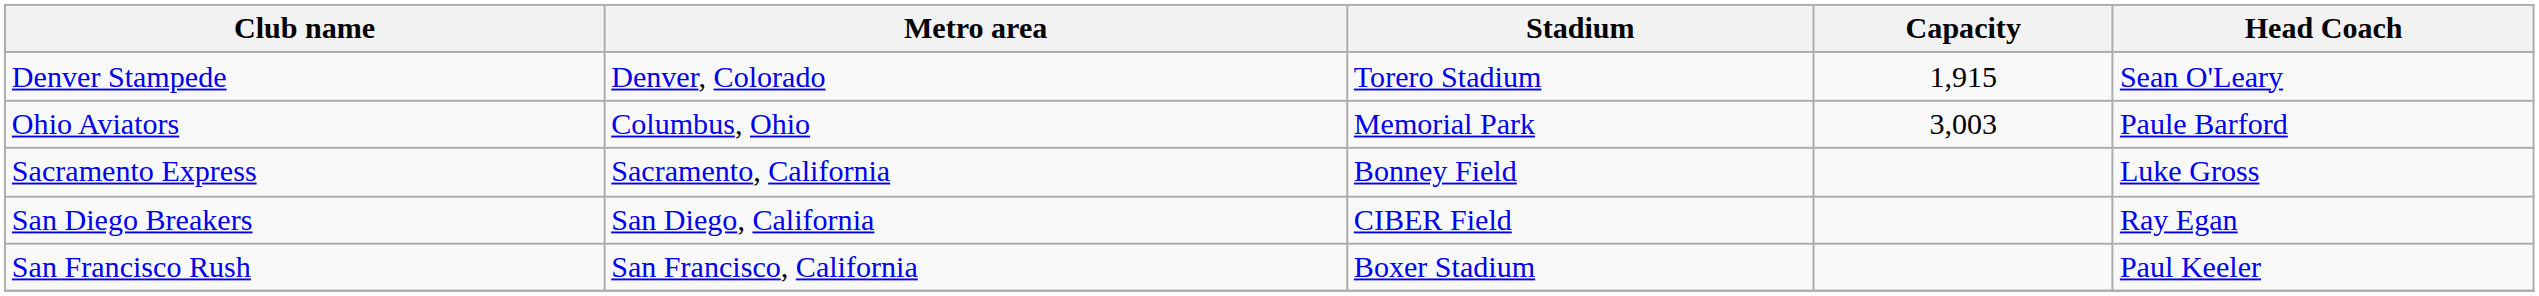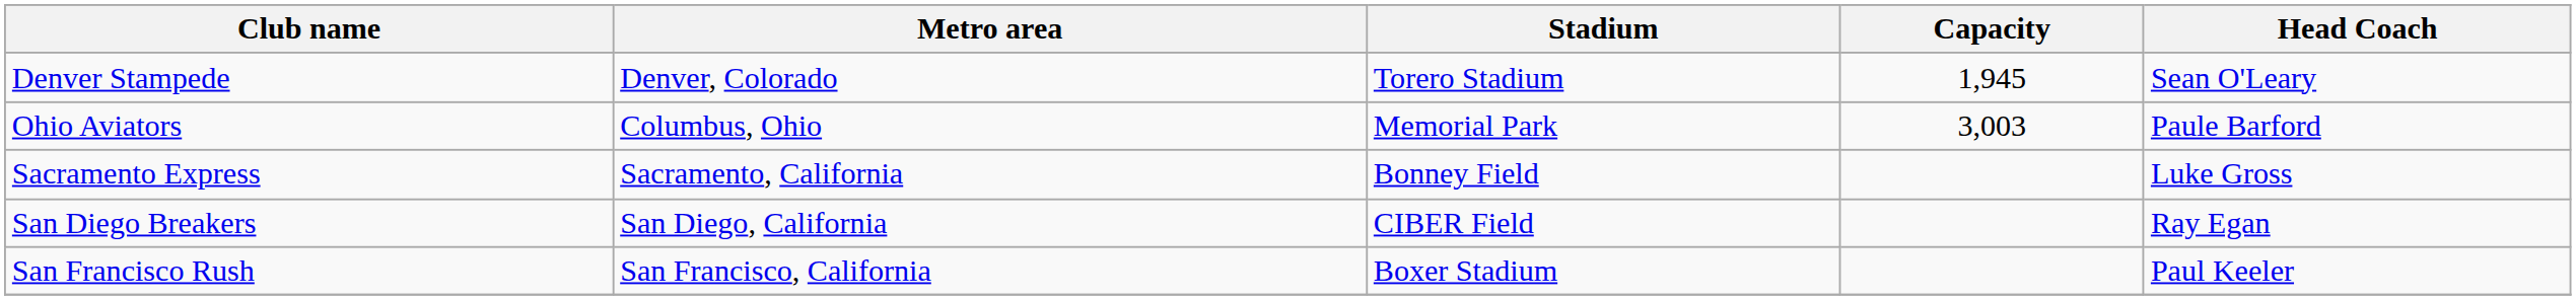Denver Stampede | Capacity: 1,915 -> 1,945
